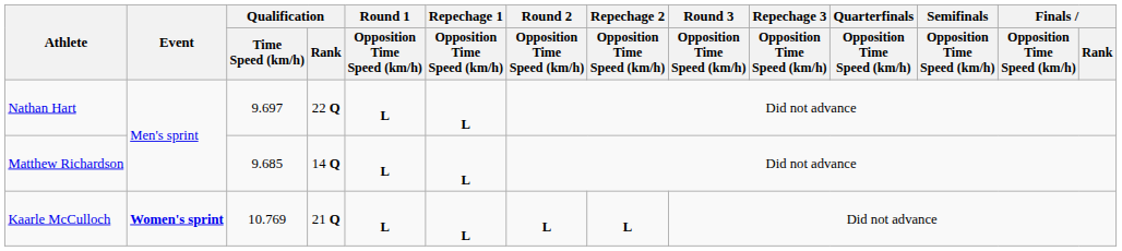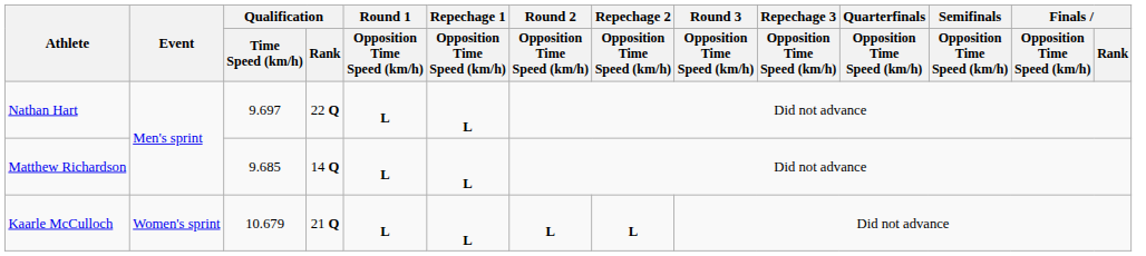Kaarle McCulloch | Event: bold -> normal
Kaarle McCulloch | Qualification / Time Speed (km/h): 10.769 -> 10.679
